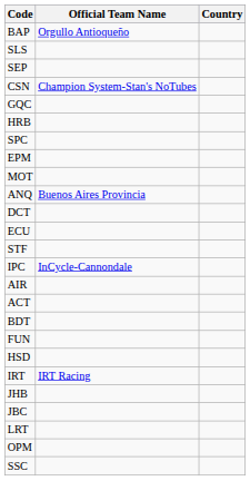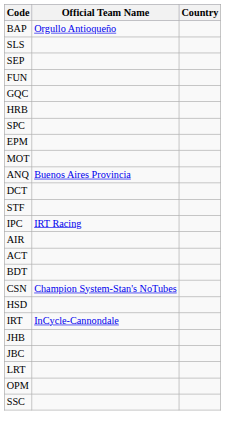rows swapped: FUN <-> CSN
- row: ECU
IPC | Official Team Name: InCycle-Cannondale -> IRT Racing
IRT | Official Team Name: IRT Racing -> InCycle-Cannondale
